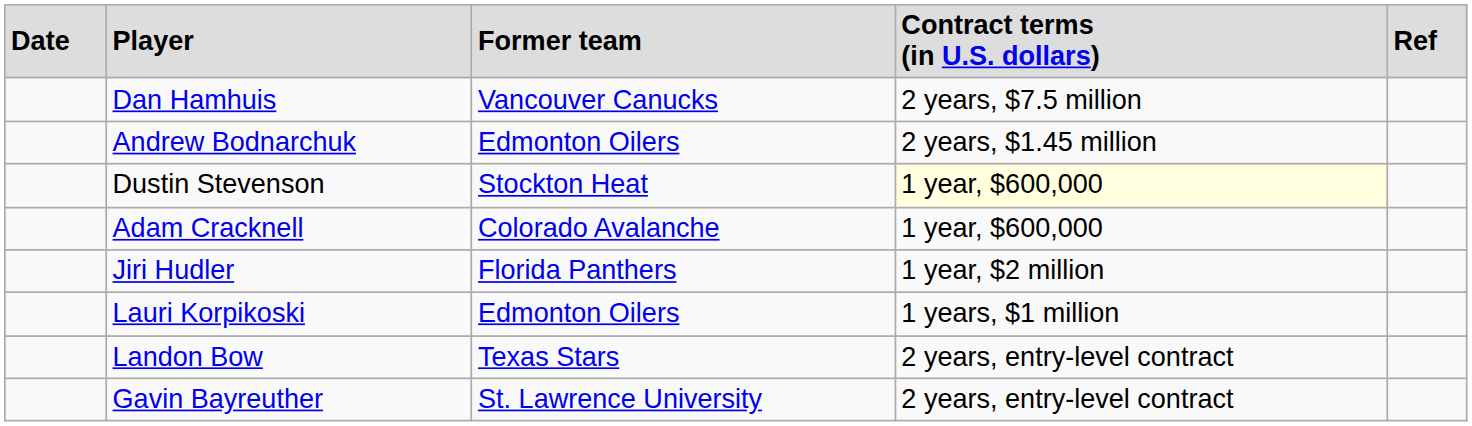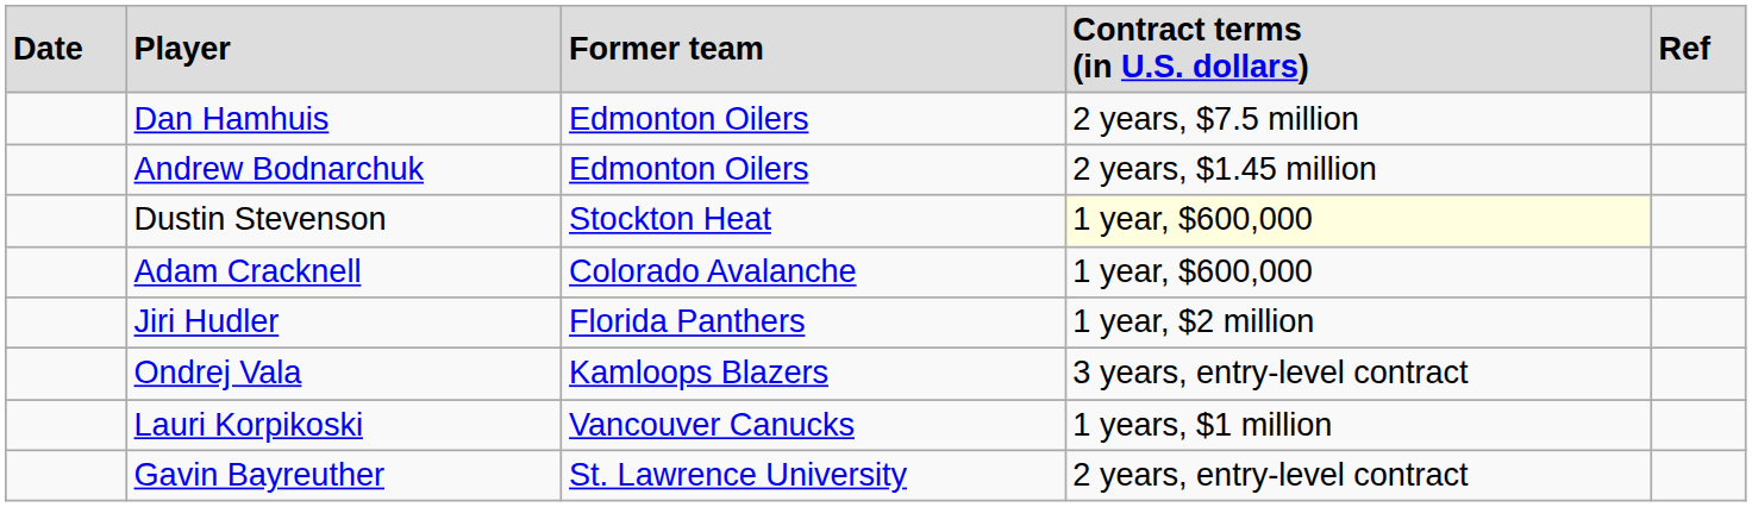Dan Hamhuis | column 3: Vancouver Canucks -> Edmonton Oilers
+ row: Ondrej Vala | Kamloops Blazers | 3 years, entry-level contract
Lauri Korpikoski | column 3: Edmonton Oilers -> Vancouver Canucks
- row: Landon Bow | Texas Stars | 2 years, entry-level contract
